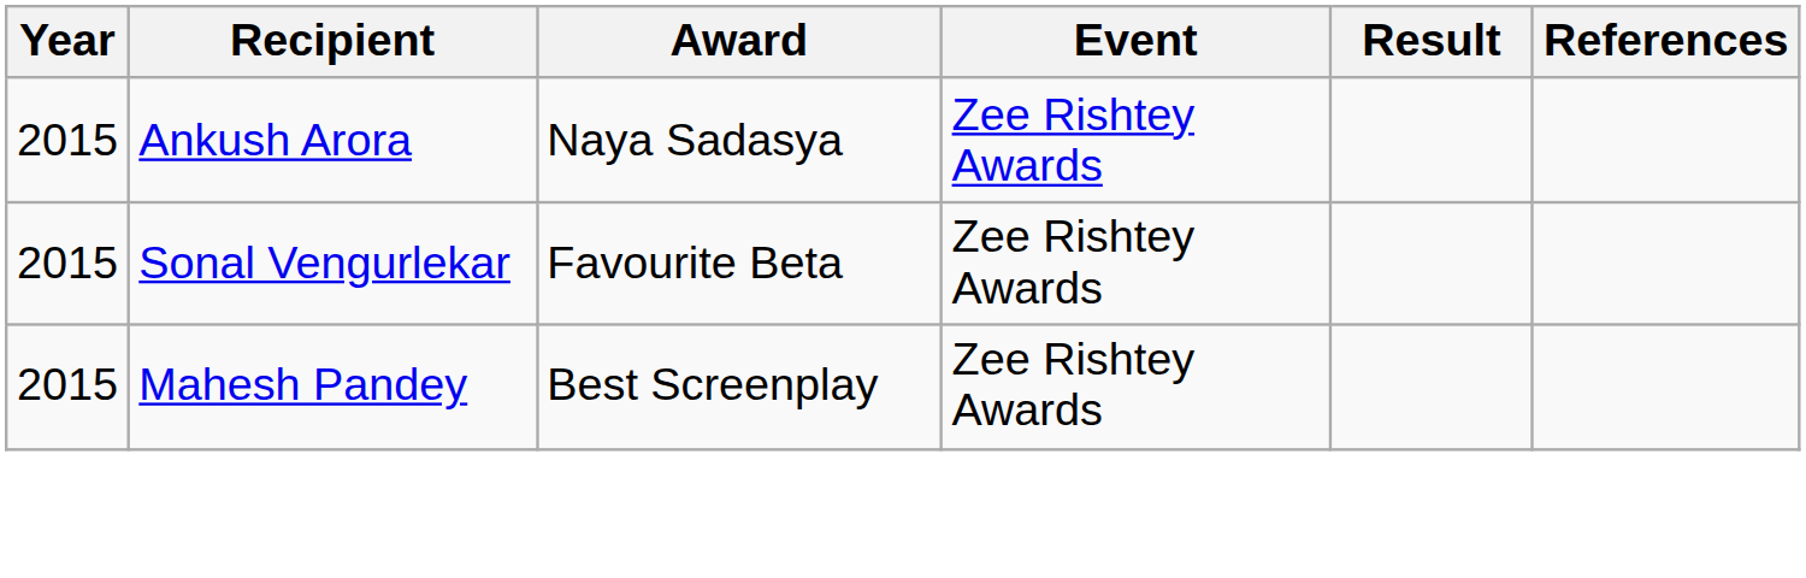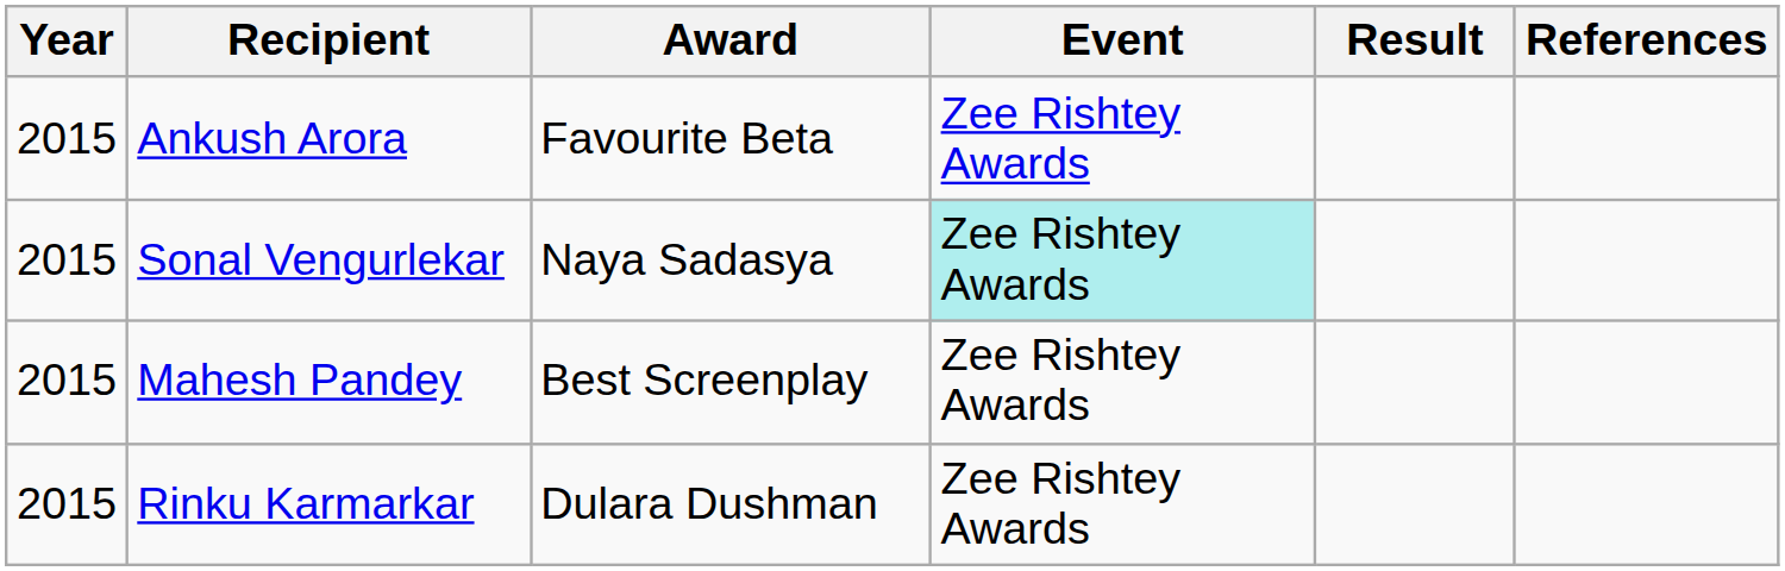Ankush Arora | Award: Naya Sadasya -> Favourite Beta
Sonal Vengurlekar | Award: Favourite Beta -> Naya Sadasya
Sonal Vengurlekar | Event: no background -> paleturquoise background
+ row: 2015 | Rinku Karmarkar | Dulara Dushman | Zee Rishtey Awards
